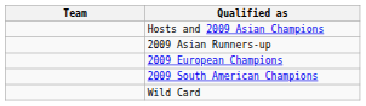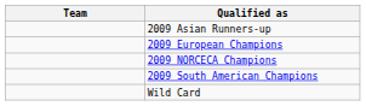- row: Hosts and 2009 Asian Champions
+ row: 2009 NORCECA Champions
